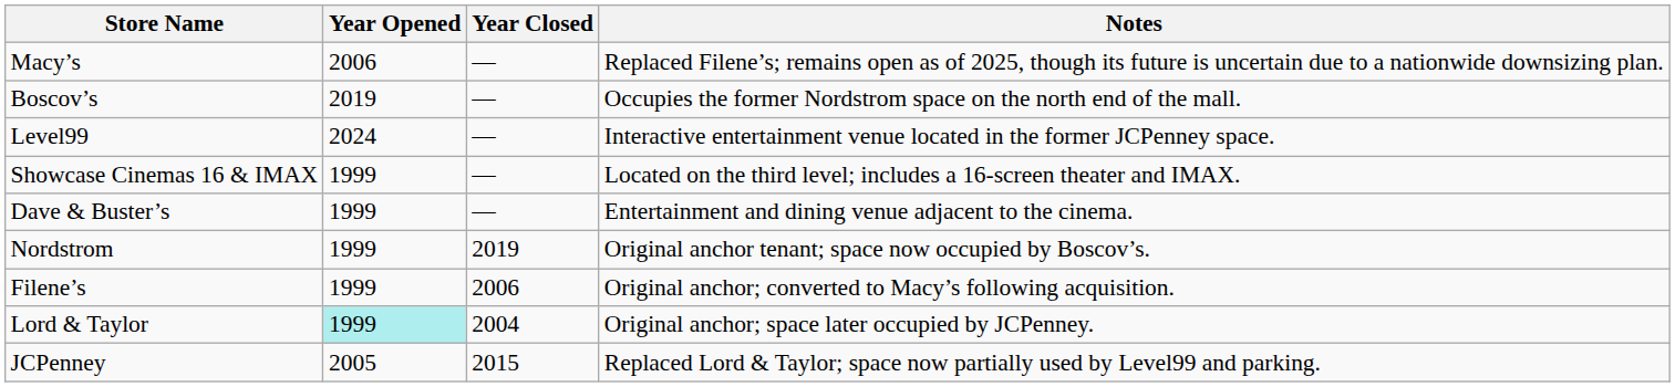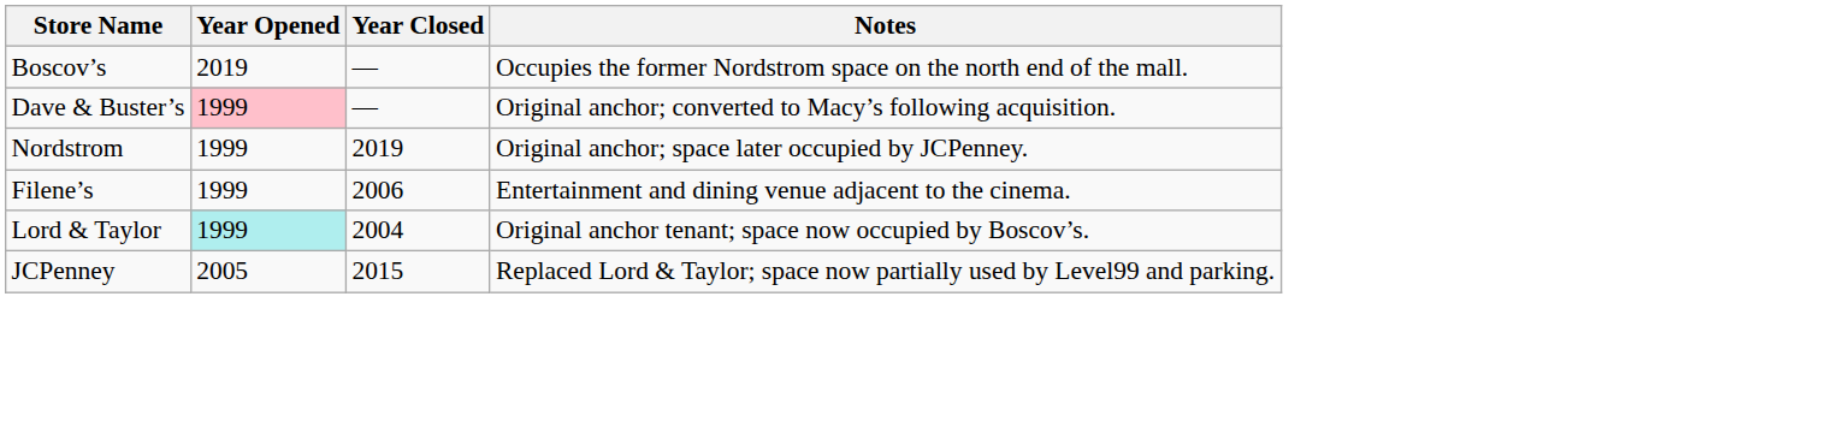- row: Macy’s | 2006 | — | Replaced Filene’s; remains open as of 2025, though its future is uncertain due to a nationwide downsizing plan.
- row: Level99 | 2024 | — | Interactive entertainment venue located in the former JCPenney space.
- row: Showcase Cinemas 16 & IMAX | 1999 | — | Located on the third level; includes a 16-screen theater and IMAX.
Dave & Buster’s | Year Opened: no background -> pink background
Dave & Buster’s | Notes: Entertainment and dining venue adjacent to the cinema. -> Original anchor; converted to Macy’s following acquisition.
Nordstrom | Notes: Original anchor tenant; space now occupied by Boscov’s. -> Original anchor; space later occupied by JCPenney.
Filene’s | Notes: Original anchor; converted to Macy’s following acquisition. -> Entertainment and dining venue adjacent to the cinema.
Lord & Taylor | Notes: Original anchor; space later occupied by JCPenney. -> Original anchor tenant; space now occupied by Boscov’s.
